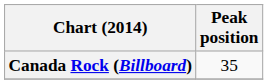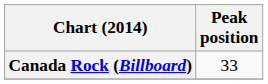Canada Rock (Billboard) | Peak position: 35 -> 33
